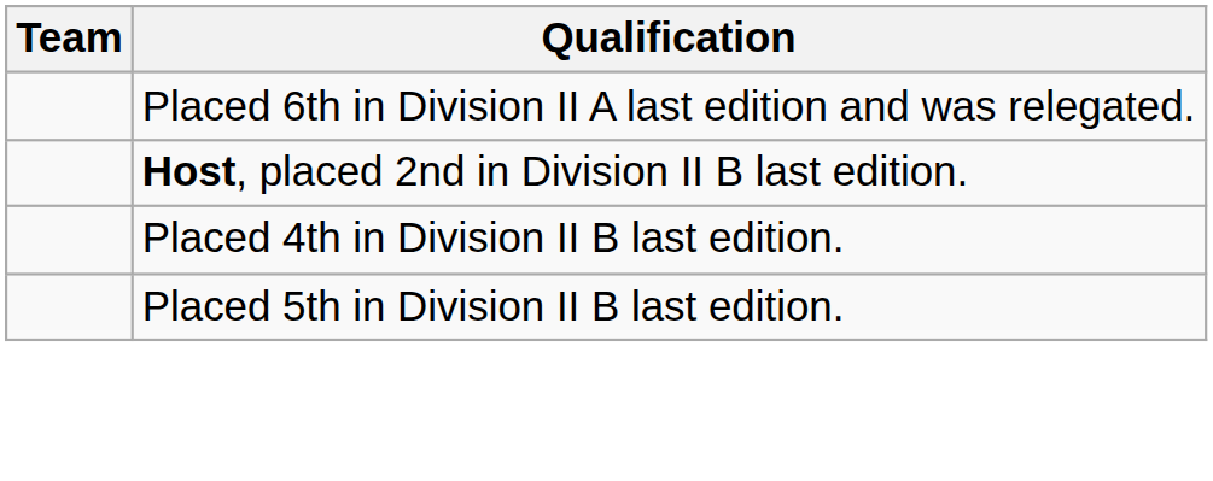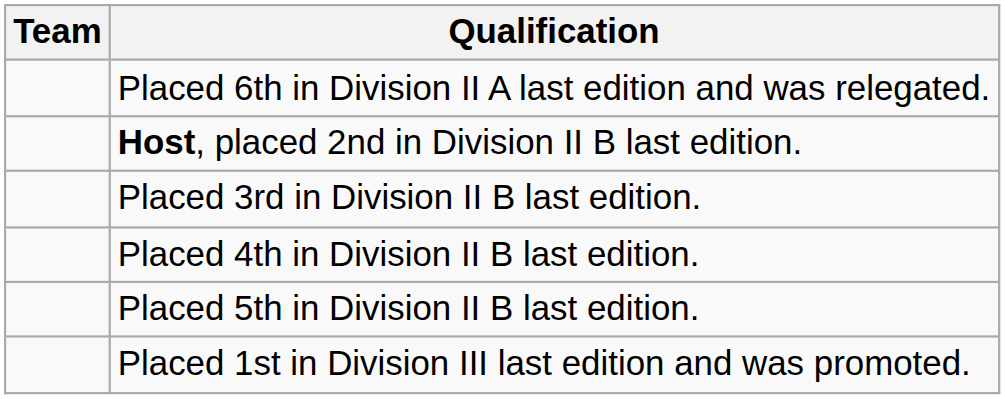+ row: Placed 3rd in Division II B last edition.
+ row: Placed 1st in Division III last edition and was promoted.
